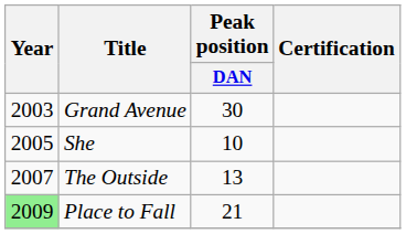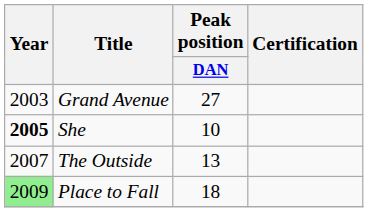Grand Avenue | Peak position / DAN: 30 -> 27
She | Year: normal -> bold
Place to Fall | Peak position / DAN: 21 -> 18
